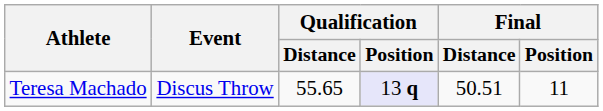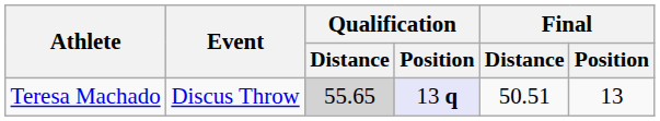Teresa Machado | Qualification / Distance: no background -> lightgrey background
Teresa Machado | Final / Position: 11 -> 13
